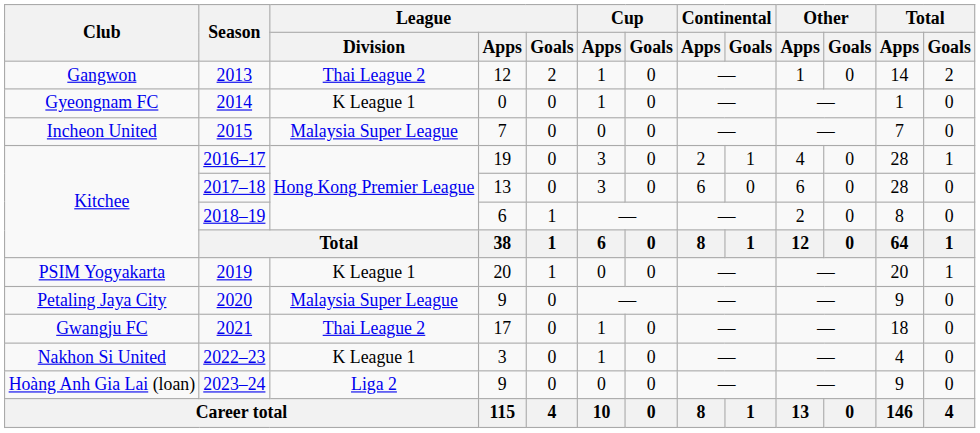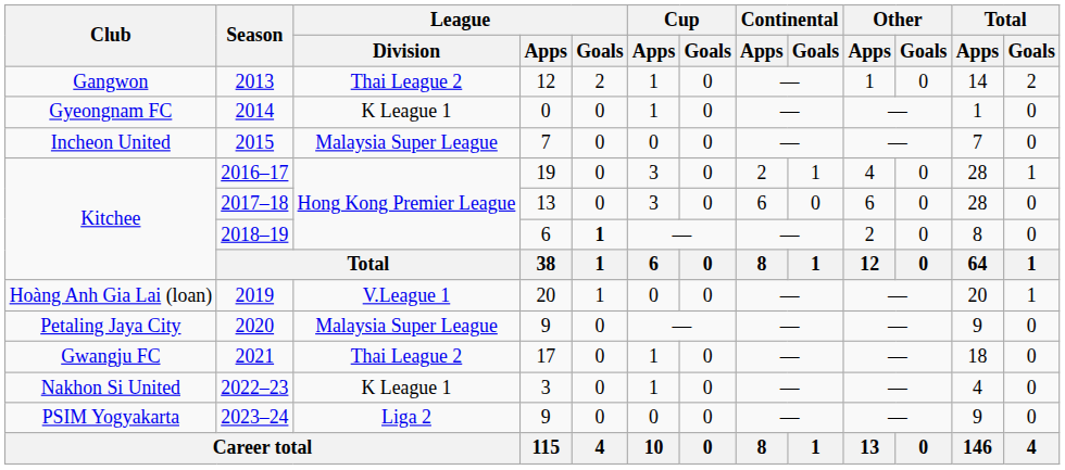2018–19 | League / Goals: normal -> bold
2019 | Club: PSIM Yogyakarta -> Hoàng Anh Gia Lai (loan)
2019 | League / Division: K League 1 -> V.League 1
2023–24 | Club: Hoàng Anh Gia Lai (loan) -> PSIM Yogyakarta
